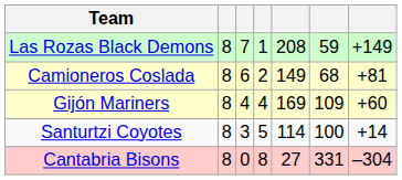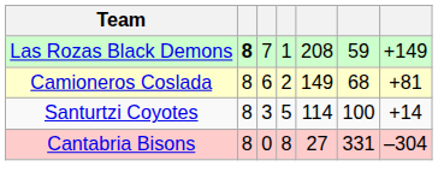Las Rozas Black Demons | column 2: normal -> bold
- row: Gijón Mariners | 8 | 4 | 4 | 169 | 109 | +60
